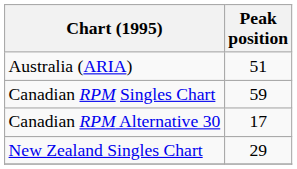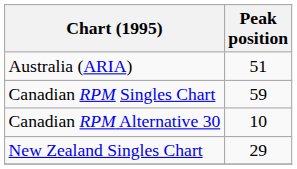Canadian RPM Alternative 30 | Peak position: 17 -> 10
